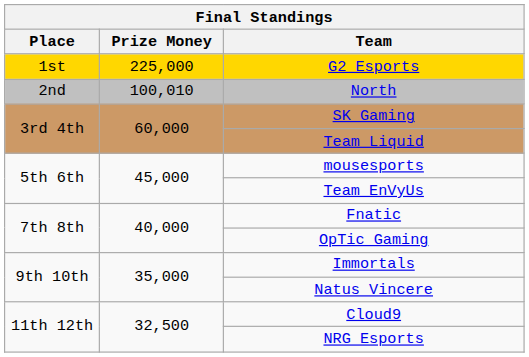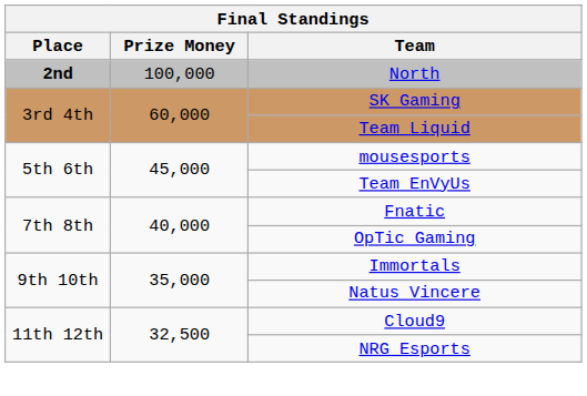- row: 1st | 225,000 | G2 Esports
North | Place: normal -> bold
North | Prize Money: 100,010 -> 100,000
